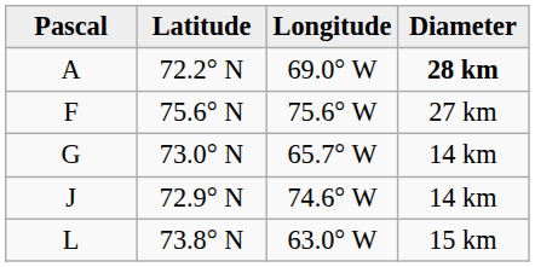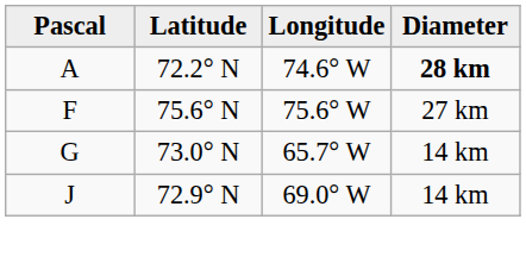A | Longitude: 69.0° W -> 74.6° W
J | Longitude: 74.6° W -> 69.0° W
- row: L | 73.8° N | 63.0° W | 15 km
